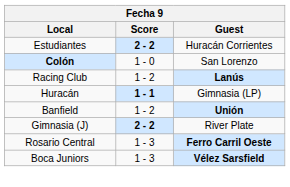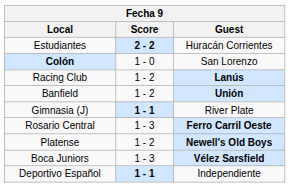- row: Huracán | 1 - 1 | Gimnasia (LP)
Gimnasia (J) | Score: 2 - 2 -> 1 - 1
+ row: Platense | 1 - 2 | Newell's Old Boys
+ row: Deportivo Español | 1 - 1 | Independiente
